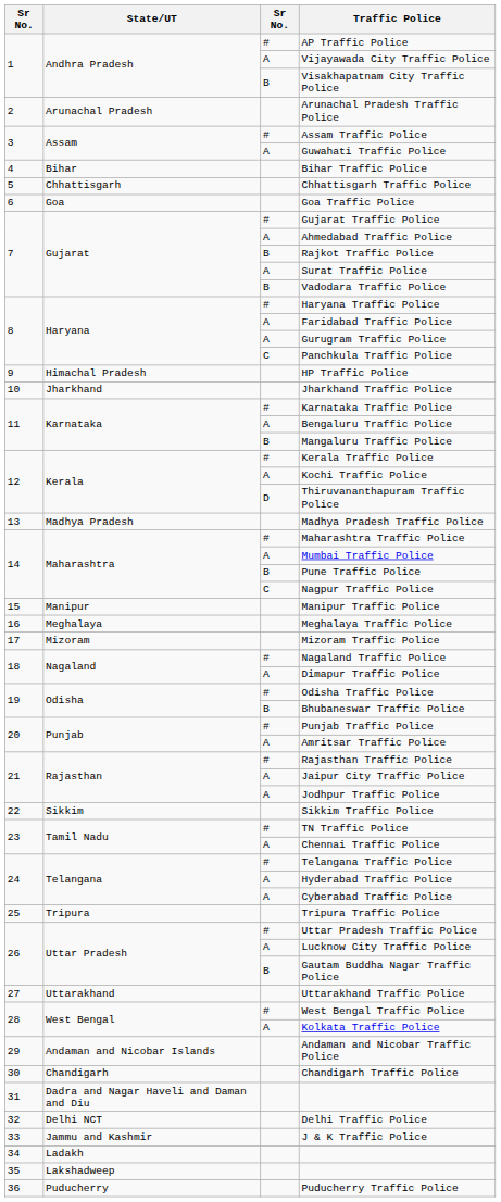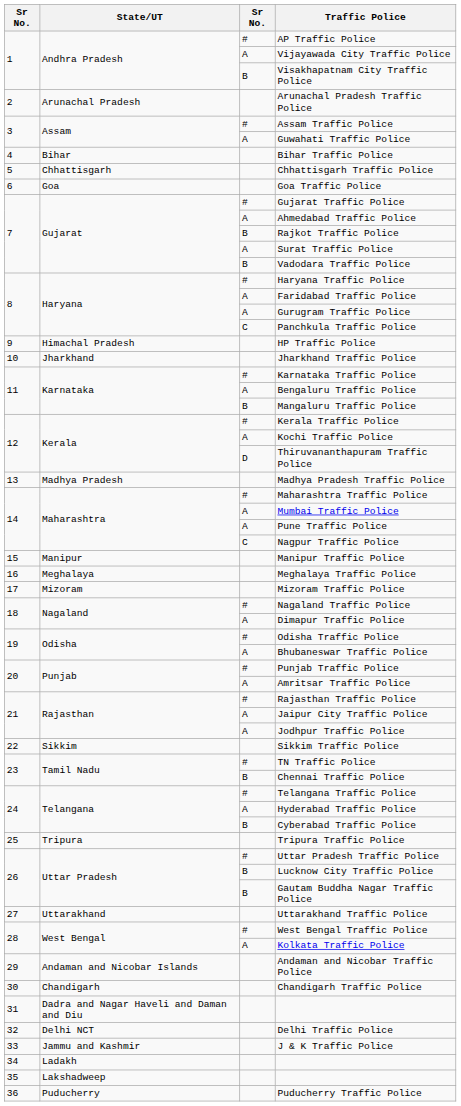Pune Traffic Police | column 3: B -> A
Bhubaneswar Traffic Police | column 3: B -> A
Chennai Traffic Police | column 3: A -> B
Cyberabad Traffic Police | column 3: A -> B
Lucknow City Traffic Police | column 3: A -> B
